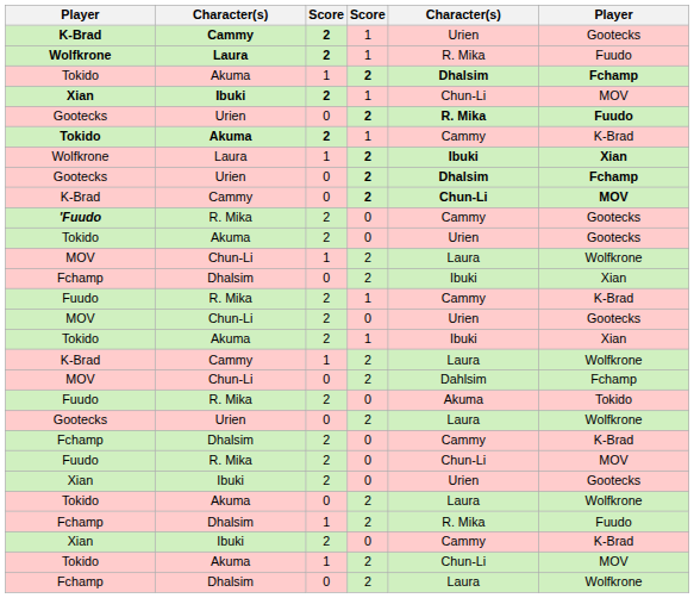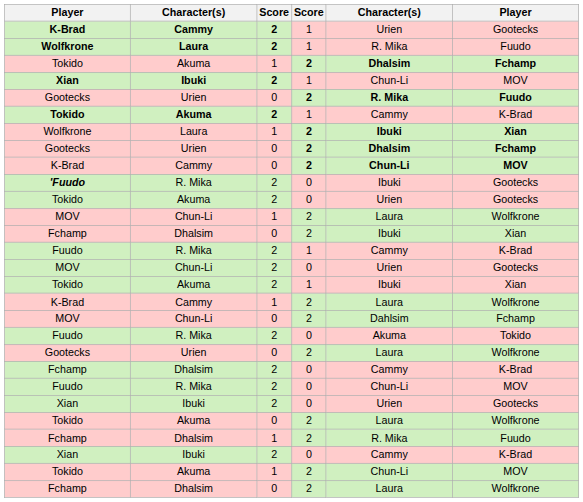'Fuudo | column 5: Cammy -> Ibuki
